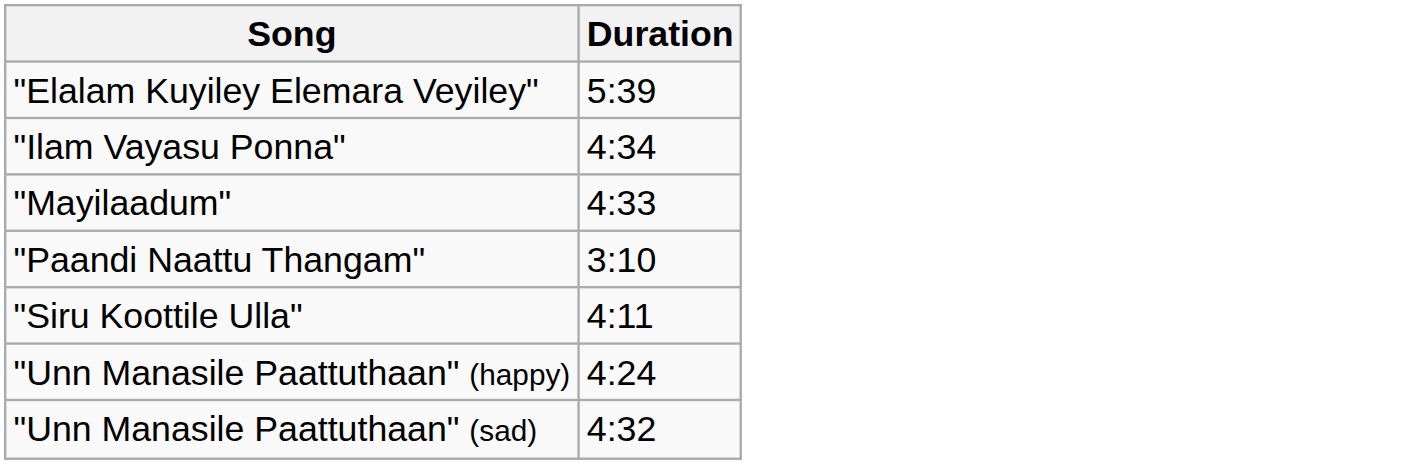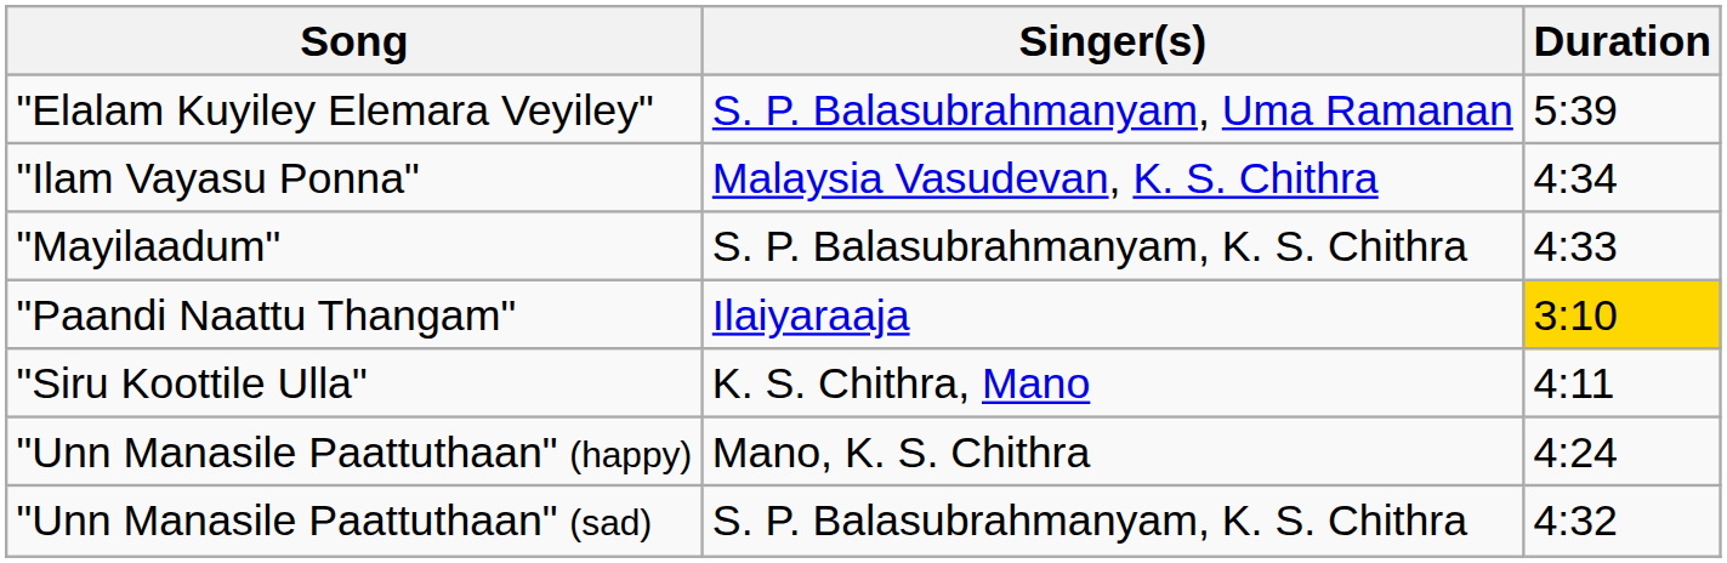+ column: Singer(s) | S. P. Balasubrahmanyam, Uma Ramanan | Malaysia Vasudevan, K. S. Chithra | S. P. Balasubrahmanyam, K. S. Chithra | Ilaiyaraaja | K. S. Chithra, Mano | Mano, K. S. Chithra | S. P. Balasubrahmanyam, K. S. Chithra
"Paandi Naattu Thangam" | Duration: no background -> gold background
